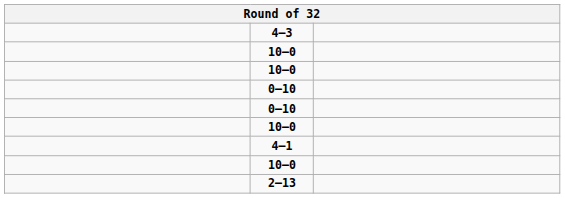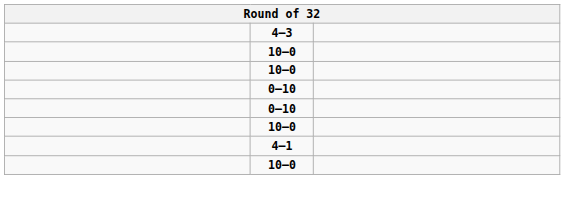- row: 2–13
